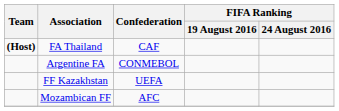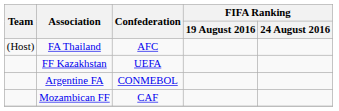FA Thailand | Team: bold -> normal
FA Thailand | Confederation: CAF -> AFC
rows swapped: Argentine FA <-> FF Kazakhstan
Mozambican FF | Confederation: AFC -> CAF
